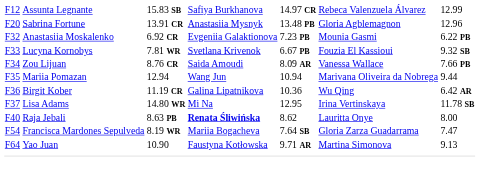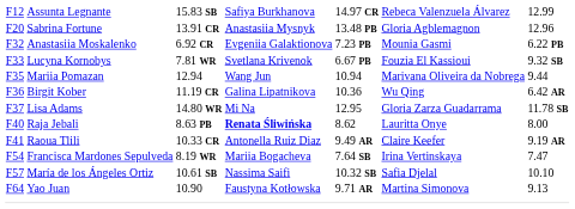- row: F34 | Zou Lijuan | 8.76 CR | Saida Amoudi | 8.09 AR | Vanessa Wallace | 7.66 PB
Lisa Adams | column 6: Irina Vertinskaya -> Gloria Zarza Guadarrama
+ row: F41 | Raoua Tlili | 10.33 CR | Antonella Ruiz Diaz | 9.49 AR | Claire Keefer | 9.19 AR
Francisca Mardones Sepulveda | column 6: Gloria Zarza Guadarrama -> Irina Vertinskaya
+ row: F57 | María de los Ángeles Ortiz | 10.61 SB | Nassima Saifi | 10.32 SB | Safia Djelal | 10.10
